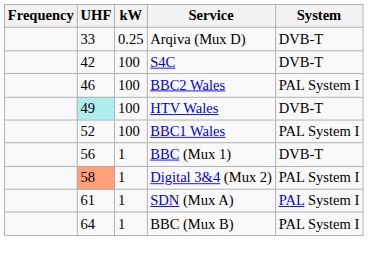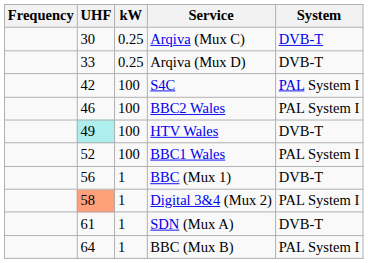+ row: 30 | 0.25 | Arqiva (Mux C) | DVB-T
S4C | System: DVB-T -> PAL System I
SDN (Mux A) | System: PAL System I -> DVB-T
